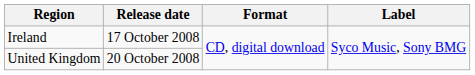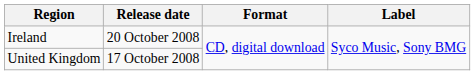Ireland | Release date: 17 October 2008 -> 20 October 2008
United Kingdom | Release date: 20 October 2008 -> 17 October 2008
